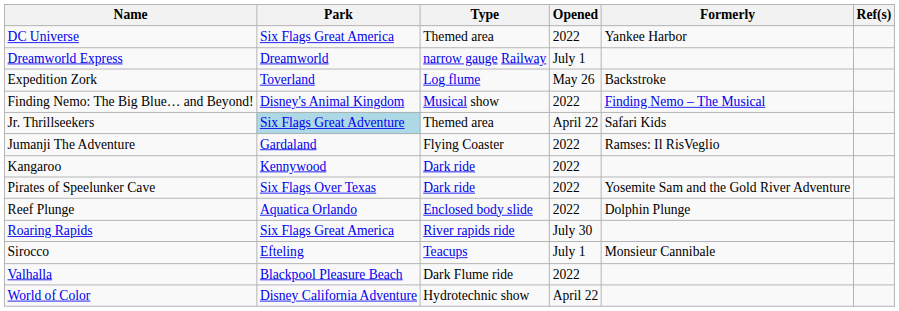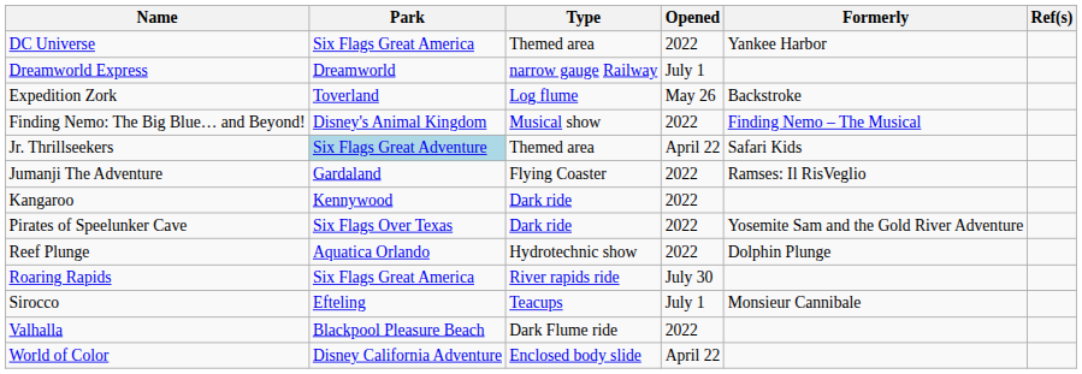Reef Plunge | Type: Enclosed body slide -> Hydrotechnic show
World of Color | Type: Hydrotechnic show -> Enclosed body slide
